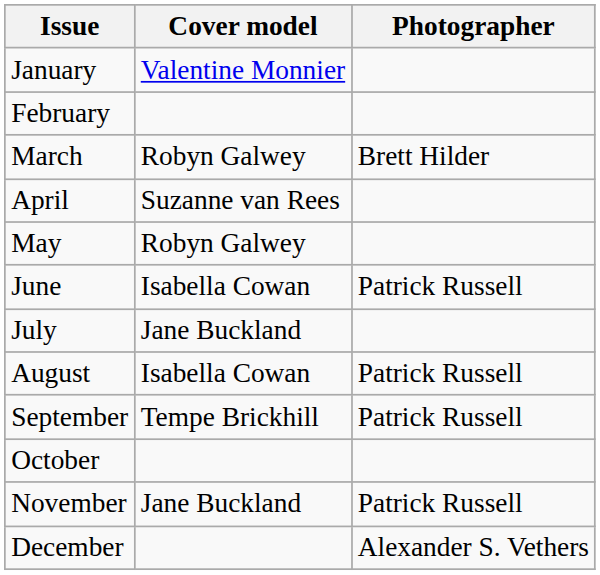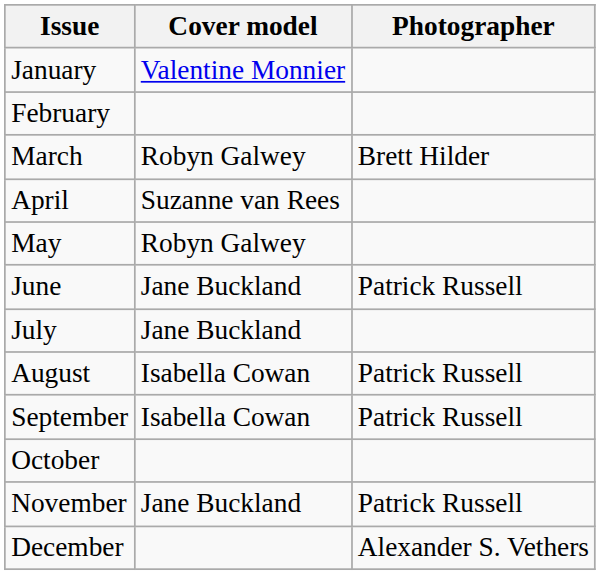June | Cover model: Isabella Cowan -> Jane Buckland
September | Cover model: Tempe Brickhill -> Isabella Cowan
